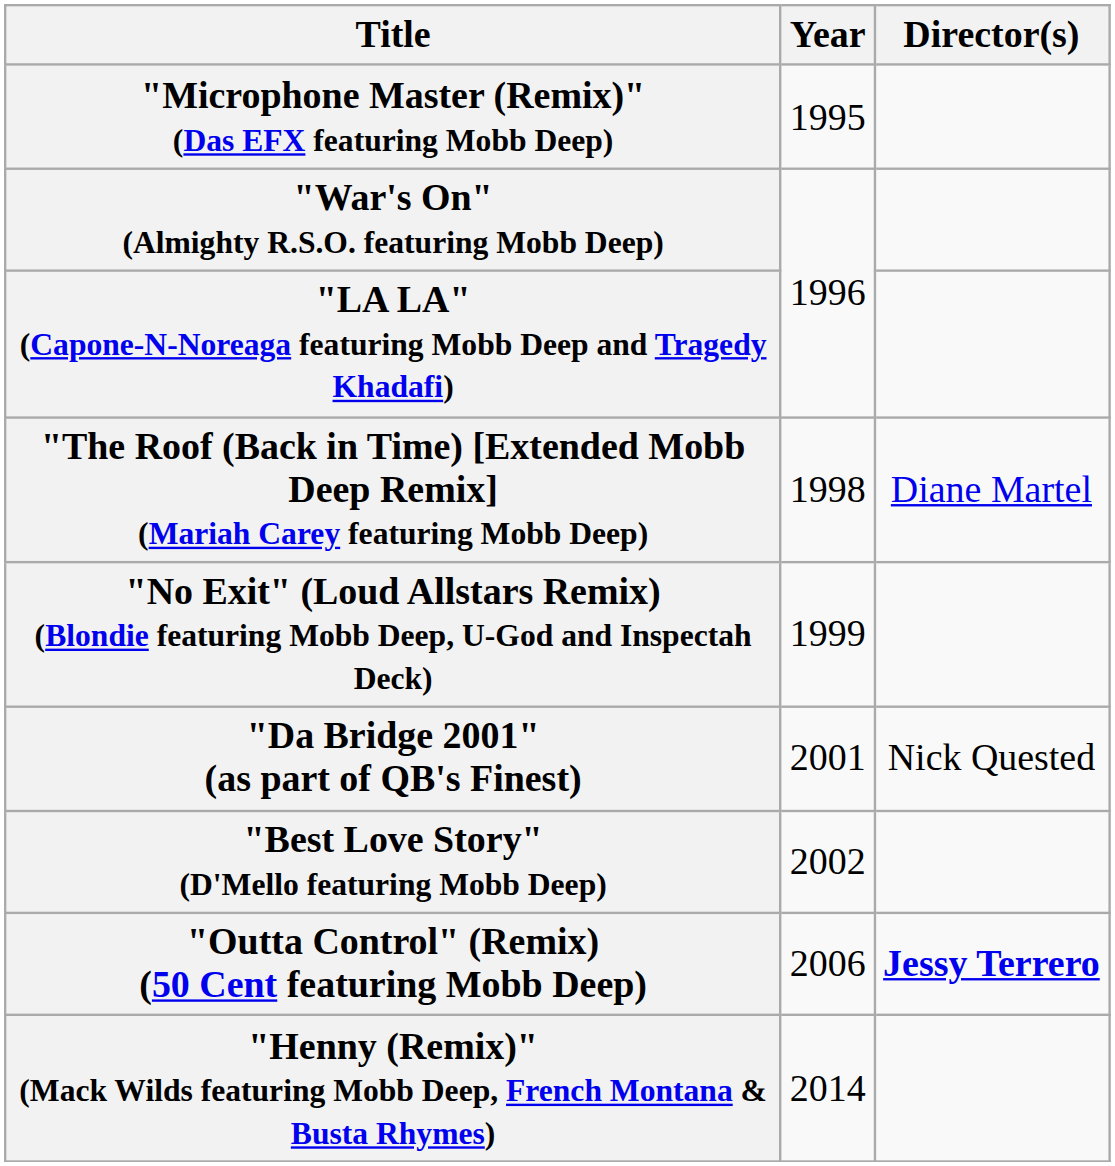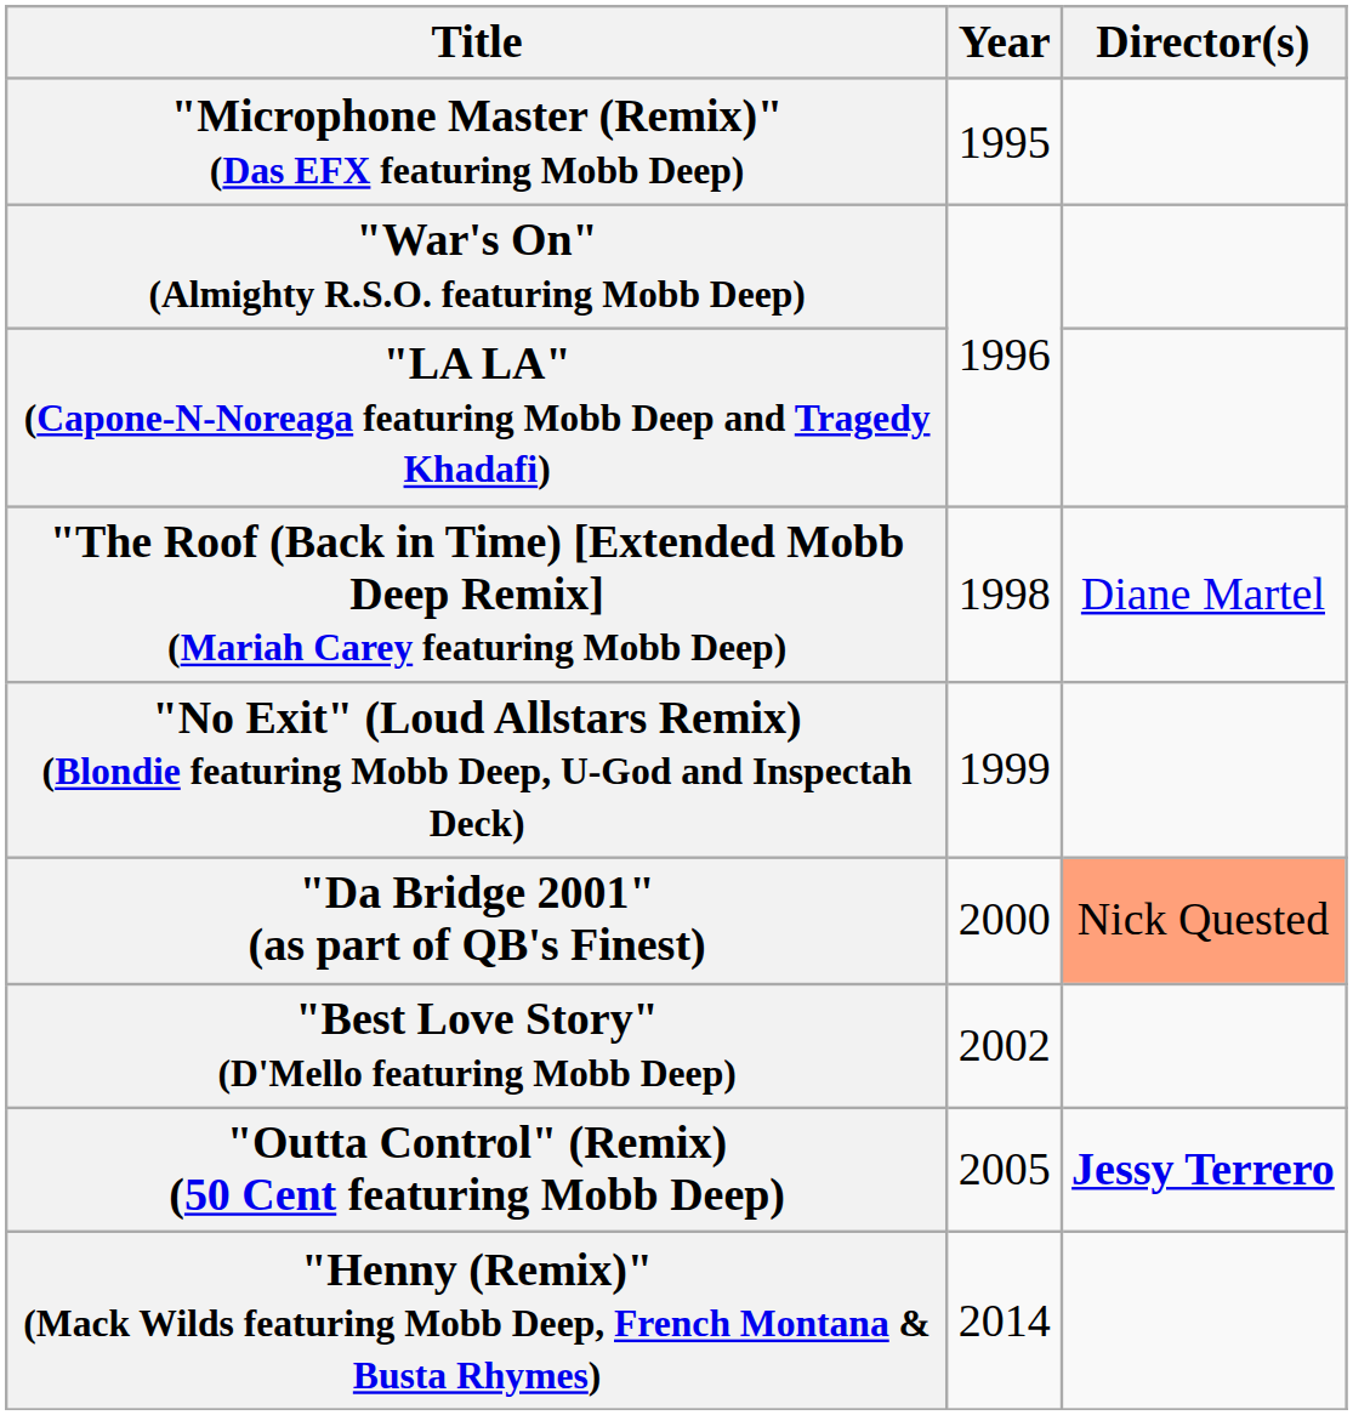"Da Bridge 2001" (as part of QB's Finest) | Year: 2001 -> 2000
"Da Bridge 2001" (as part of QB's Finest) | Director(s): no background -> lightsalmon background
"Outta Control" (Remix) (50 Cent featuring Mobb Deep) | Year: 2006 -> 2005
